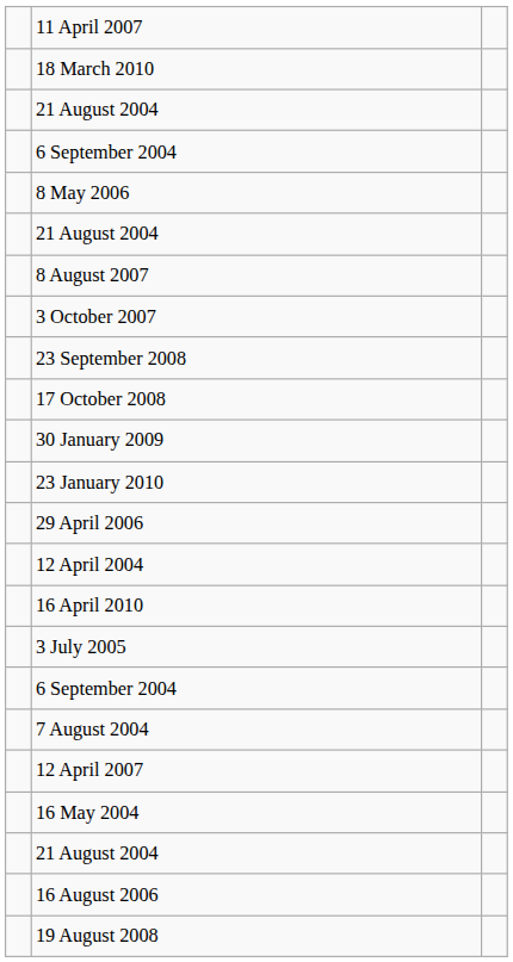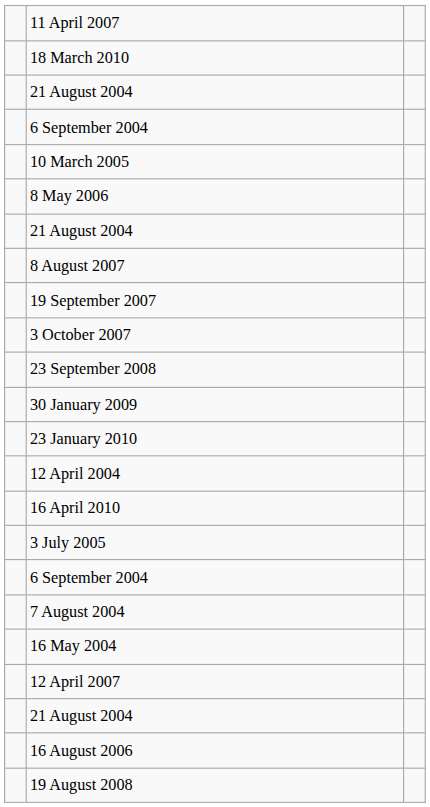+ row: 10 March 2005
+ row: 19 September 2007
- row: 17 October 2008
- row: 29 April 2006
rows swapped: 12 April 2007 <-> 16 May 2004
